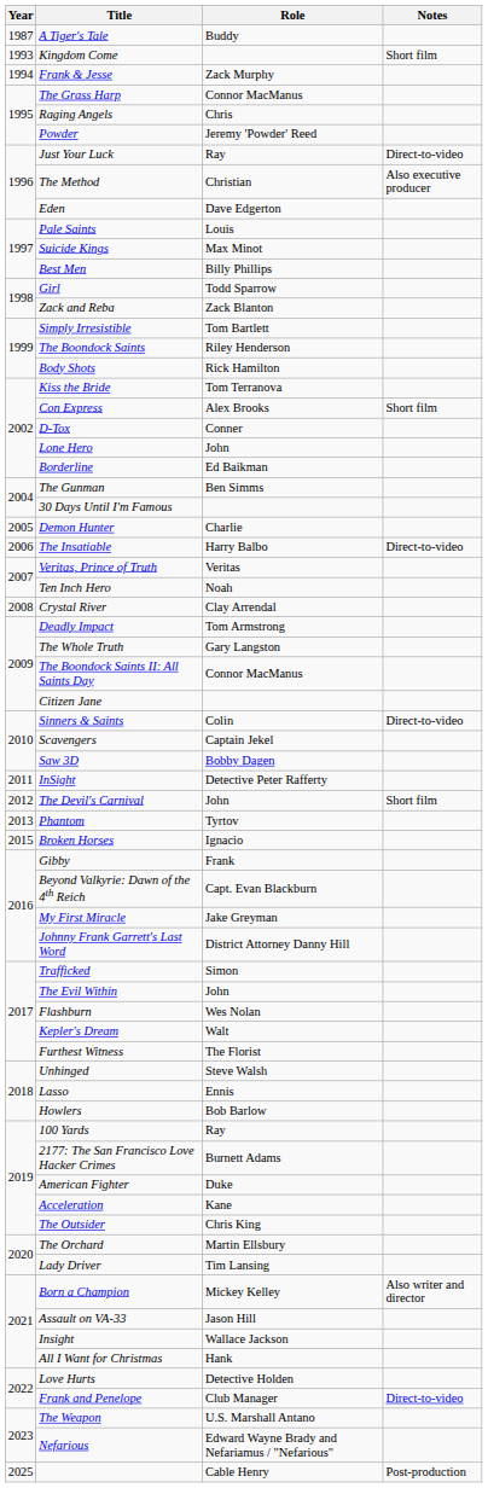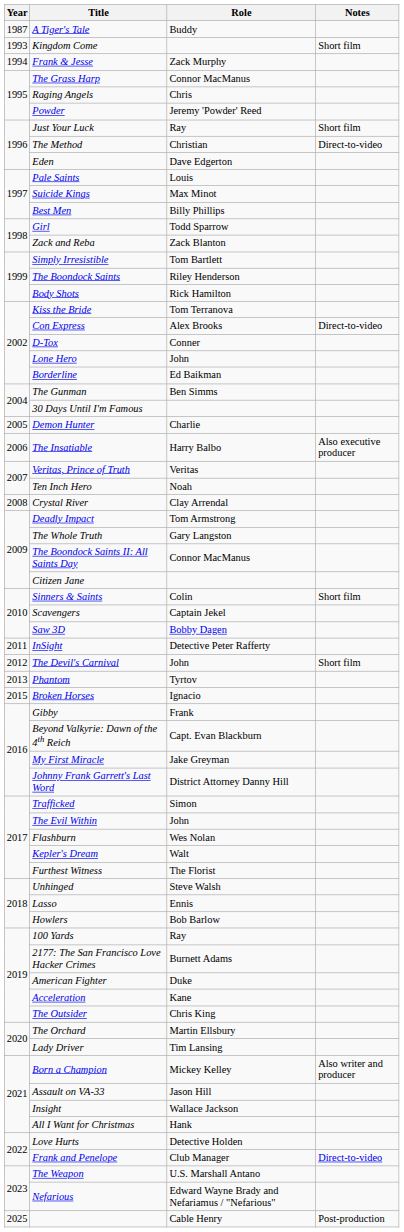Just Your Luck | Notes: Direct-to-video -> Short film
The Method | Notes: Also executive producer -> Direct-to-video
Con Express | Notes: Short film -> Direct-to-video
The Insatiable | Notes: Direct-to-video -> Also executive producer
Sinners & Saints | Notes: Direct-to-video -> Short film
Born a Champion | Notes: Also writer and director -> Also writer and producer
